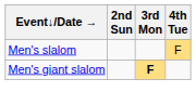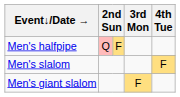+ row: Men's halfpipe | Q | F
Men's giant slalom | 3rd Mon: bold -> normal
